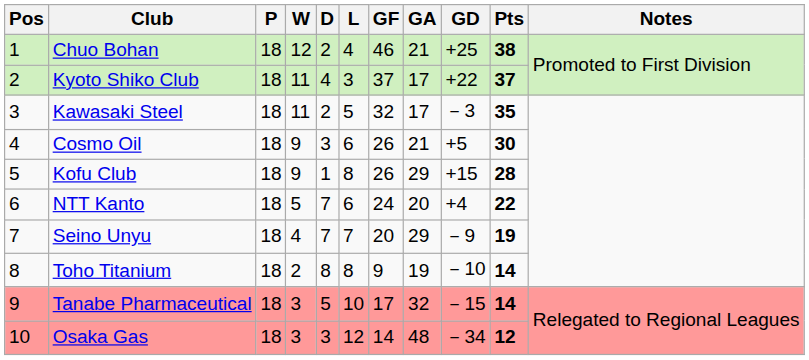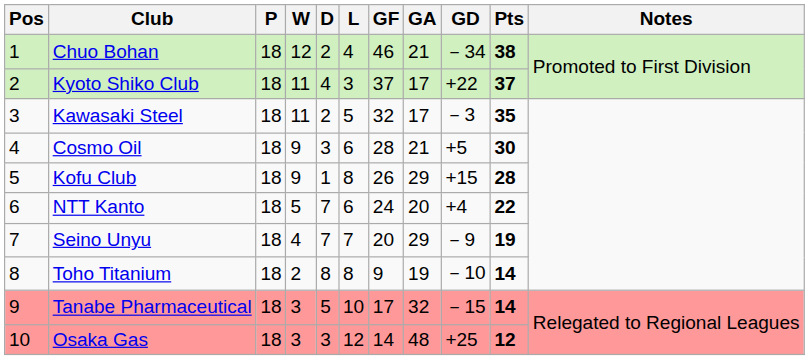Chuo Bohan | GD: +25 -> －34
Cosmo Oil | GF: 26 -> 28
Osaka Gas | GD: －34 -> +25
